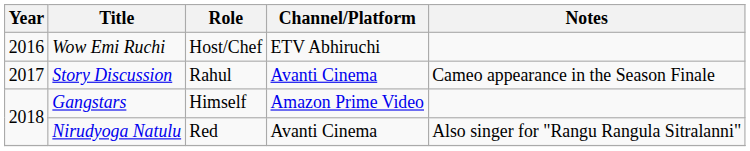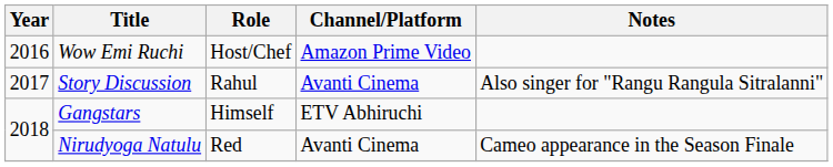Wow Emi Ruchi | Channel/Platform: ETV Abhiruchi -> Amazon Prime Video
Story Discussion | Notes: Cameo appearance in the Season Finale -> Also singer for "Rangu Rangula Sitralanni"
Gangstars | Channel/Platform: Amazon Prime Video -> ETV Abhiruchi
Nirudyoga Natulu | Notes: Also singer for "Rangu Rangula Sitralanni" -> Cameo appearance in the Season Finale
